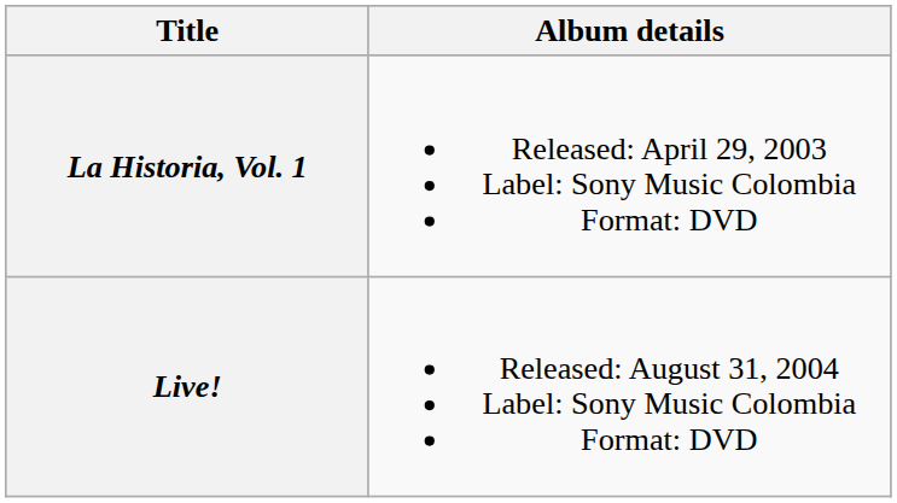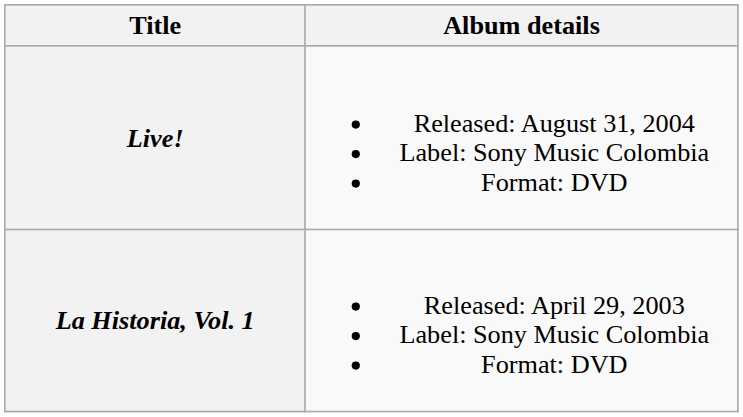rows swapped: La Historia, Vol. 1 <-> Live!
